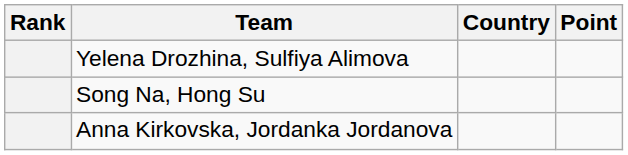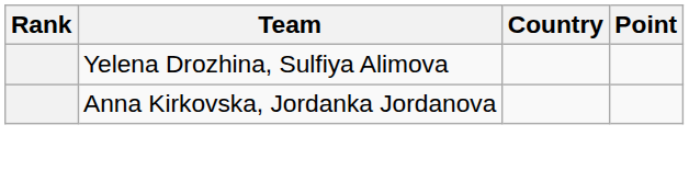- row: Song Na, Hong Su
